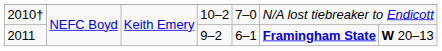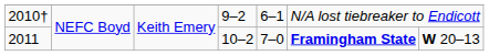2010† | column 4: 10–2 -> 9–2
2010† | column 5: 7–0 -> 6–1
2011 | column 4: 9–2 -> 10–2
2011 | column 5: 6–1 -> 7–0
